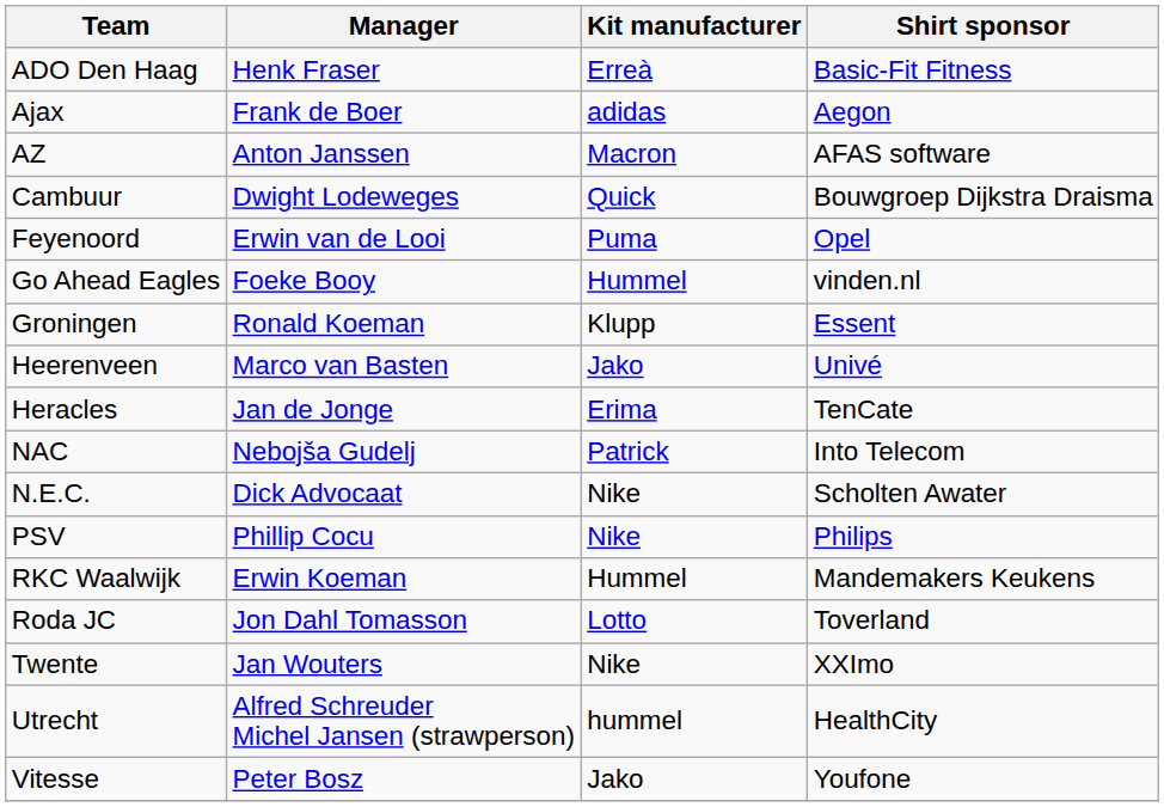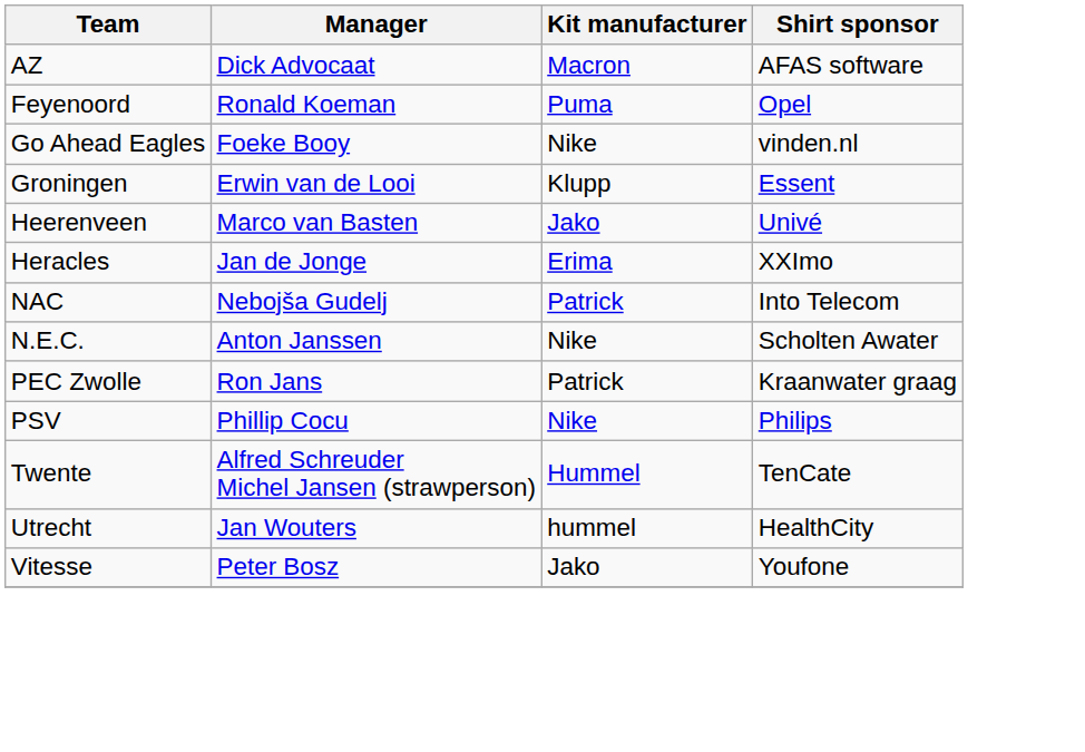- row: ADO Den Haag | Henk Fraser | Erreà | Basic-Fit Fitness
- row: Ajax | Frank de Boer | adidas | Aegon
AZ | Manager: Anton Janssen -> Dick Advocaat
- row: Cambuur | Dwight Lodeweges | Quick | Bouwgroep Dijkstra Draisma
Feyenoord | Manager: Erwin van de Looi -> Ronald Koeman
Go Ahead Eagles | Kit manufacturer: Hummel -> Nike
Groningen | Manager: Ronald Koeman -> Erwin van de Looi
Heracles | Shirt sponsor: TenCate -> XXImo
N.E.C. | Manager: Dick Advocaat -> Anton Janssen
+ row: PEC Zwolle | Ron Jans | Patrick | Kraanwater graag
- row: RKC Waalwijk | Erwin Koeman | Hummel | Mandemakers Keukens
- row: Roda JC | Jon Dahl Tomasson | Lotto | Toverland
Twente | Manager: Jan Wouters -> Alfred Schreuder Michel Jansen (strawperson)
Twente | Kit manufacturer: Nike -> Hummel
Twente | Shirt sponsor: XXImo -> TenCate
Utrecht | Manager: Alfred Schreuder Michel Jansen (strawperson) -> Jan Wouters
